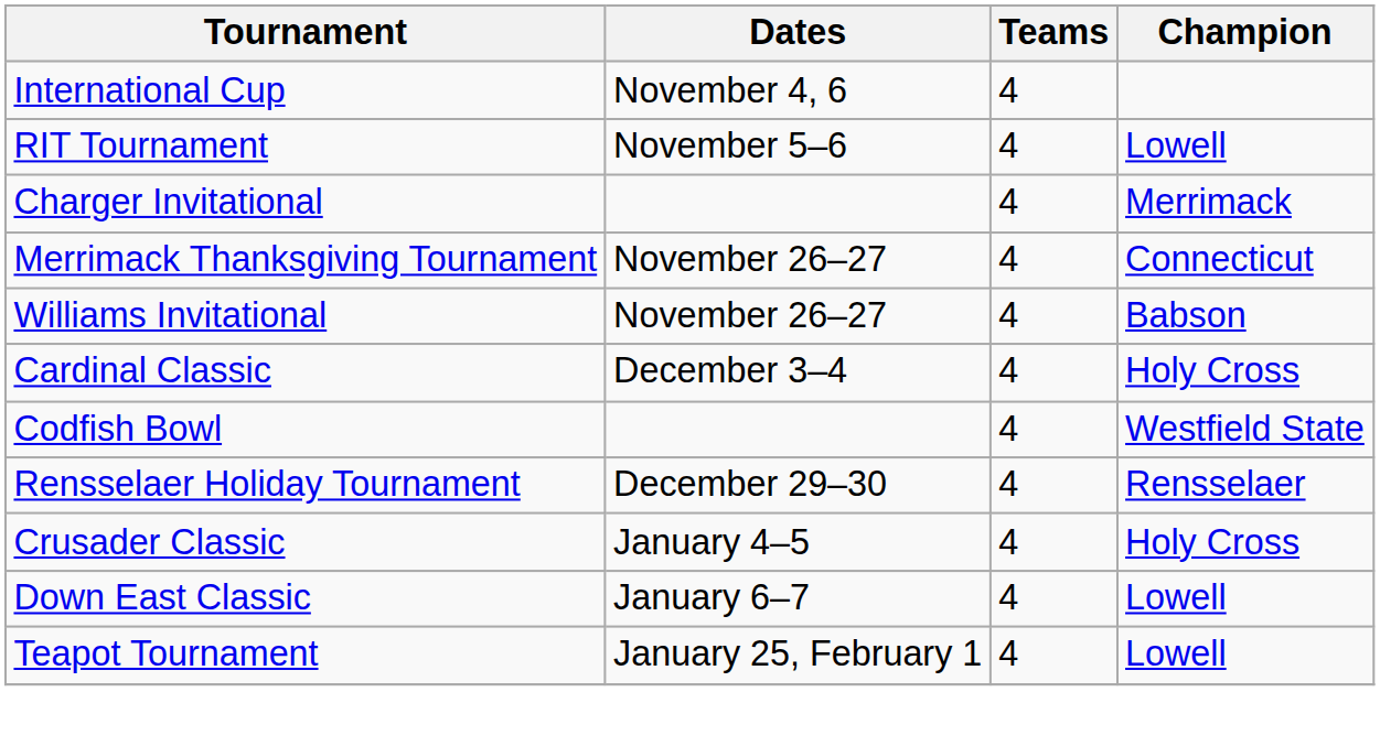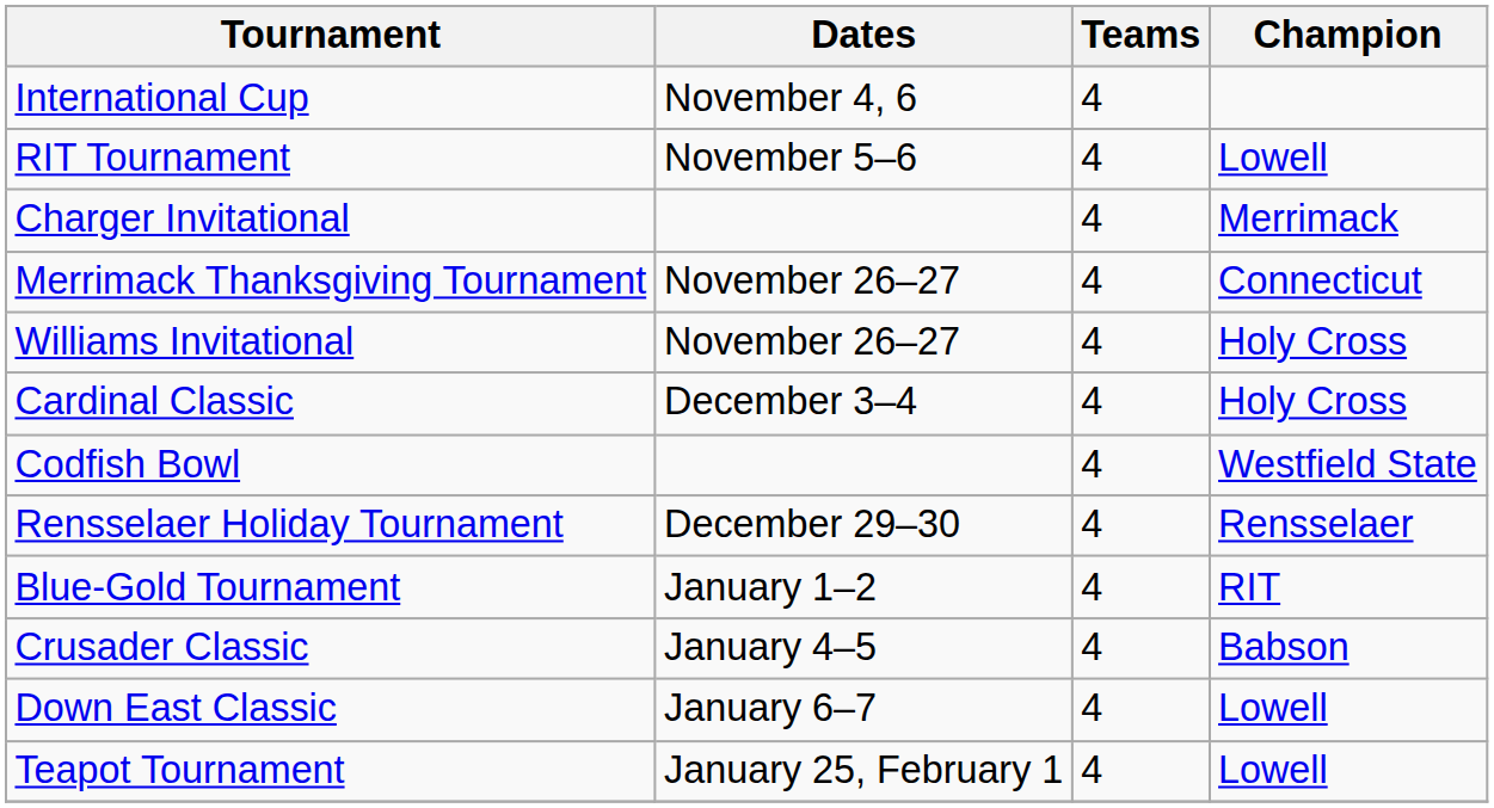Williams Invitational | Champion: Babson -> Holy Cross
+ row: Blue-Gold Tournament | January 1–2 | 4 | RIT
Crusader Classic | Champion: Holy Cross -> Babson
